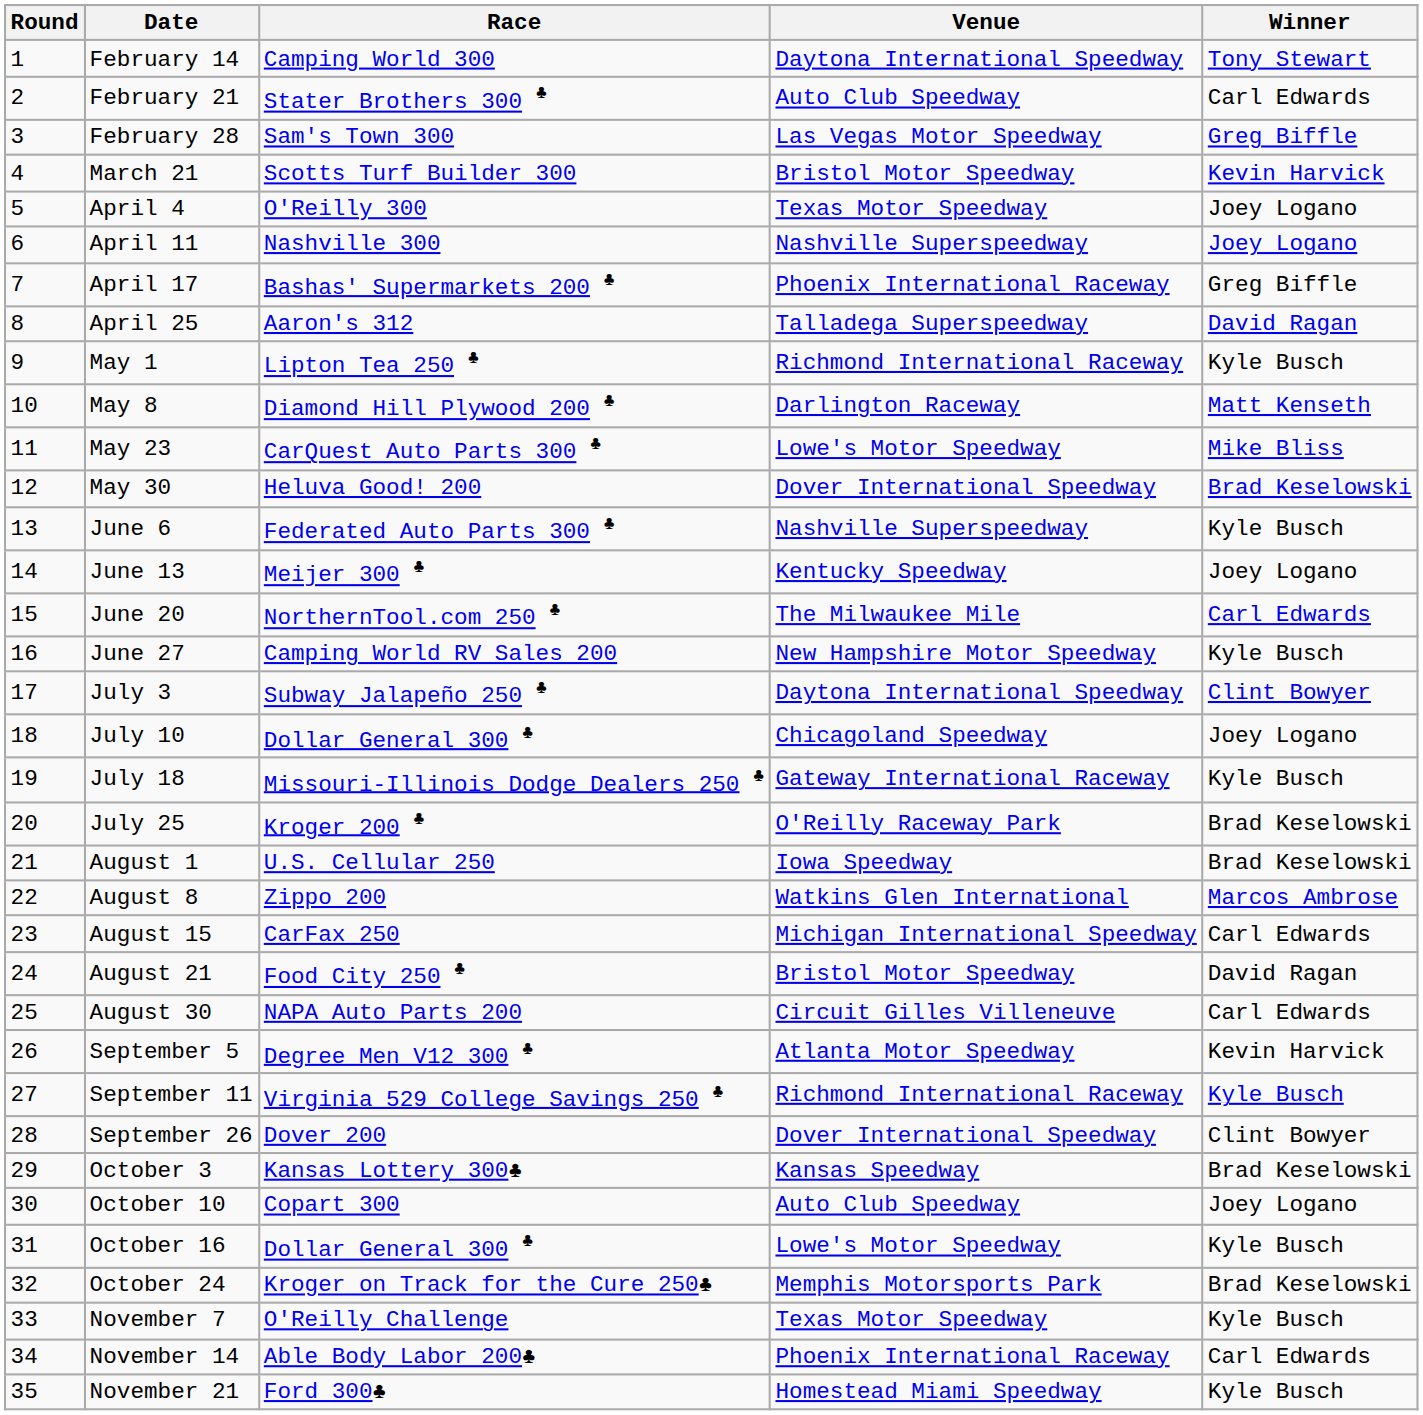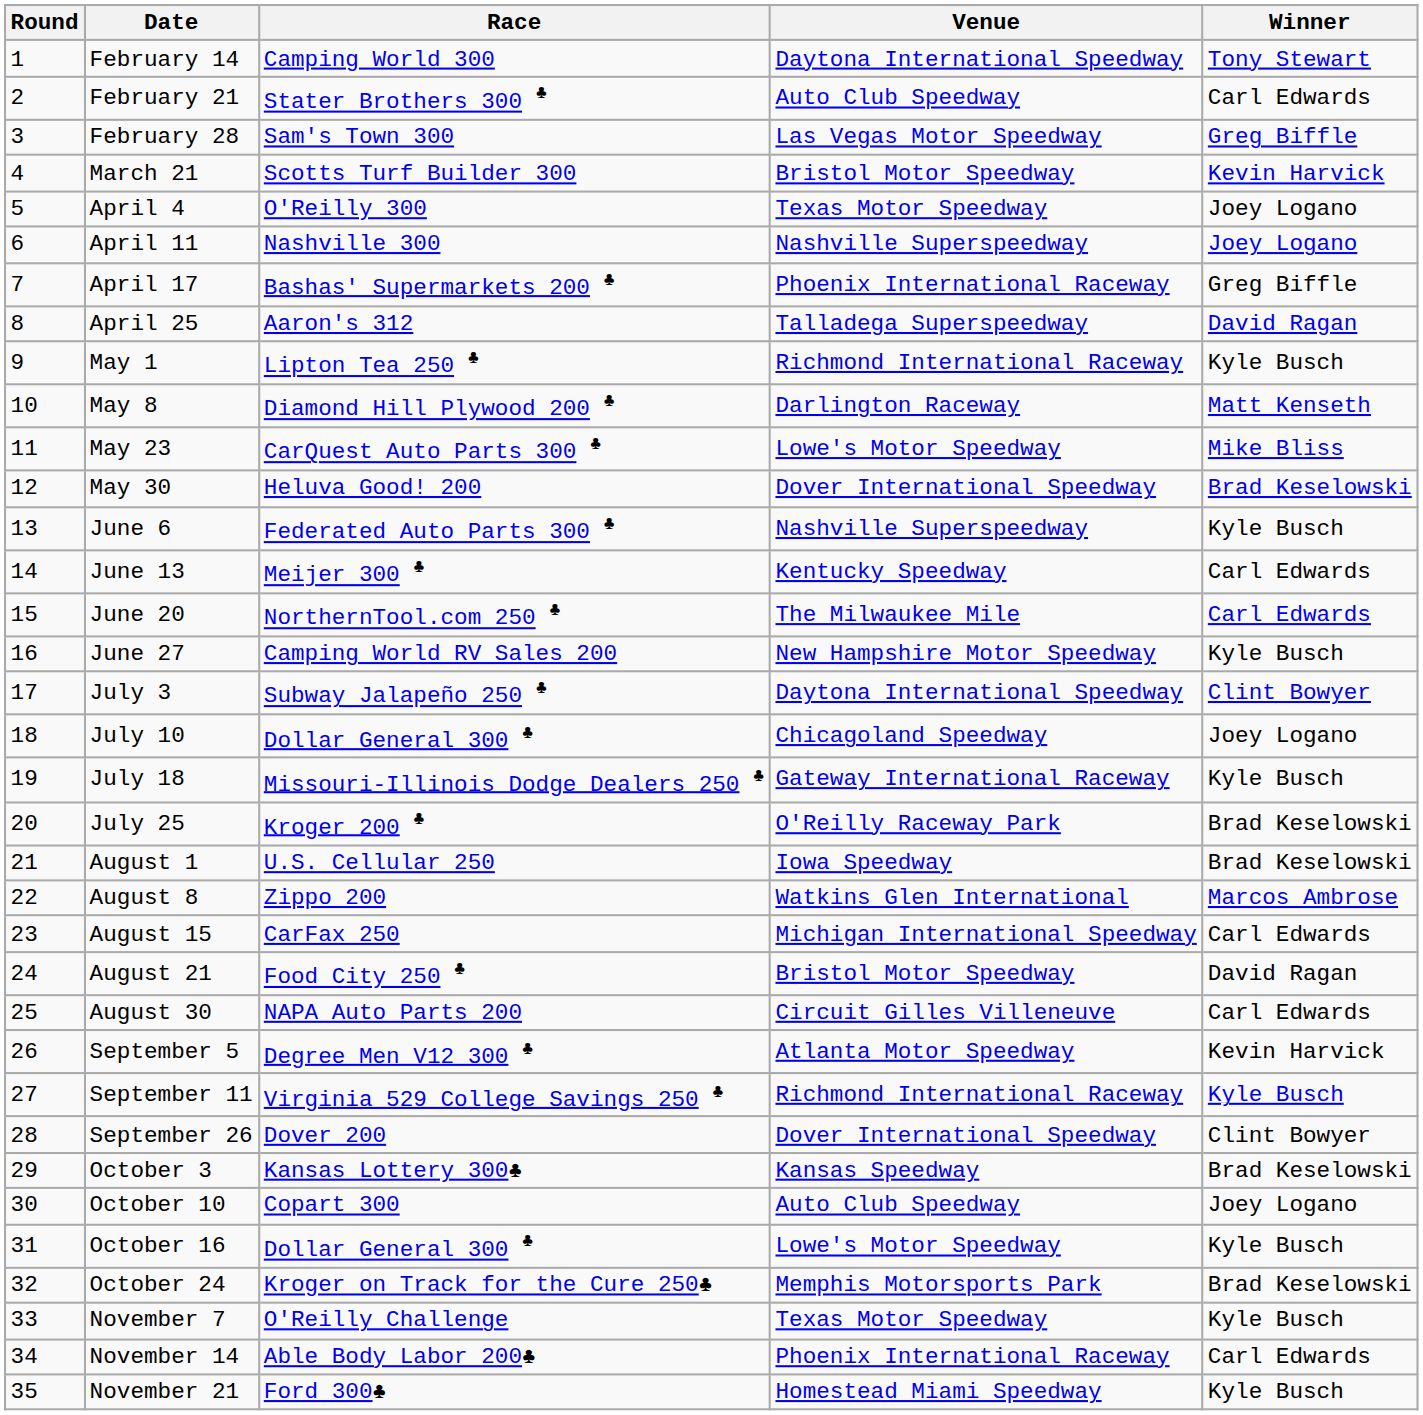June 13 | Winner: Joey Logano -> Carl Edwards
